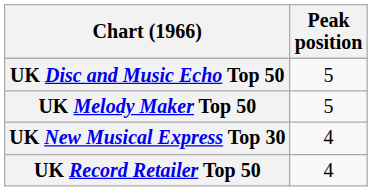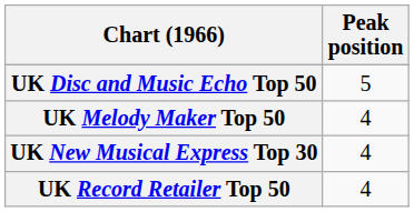UK Melody Maker Top 50 | Peak position: 5 -> 4
